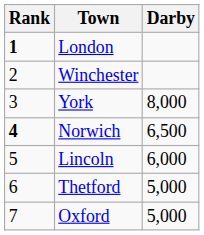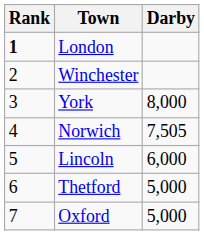Norwich | Rank: bold -> normal
Norwich | Darby: 6,500 -> 7,505
